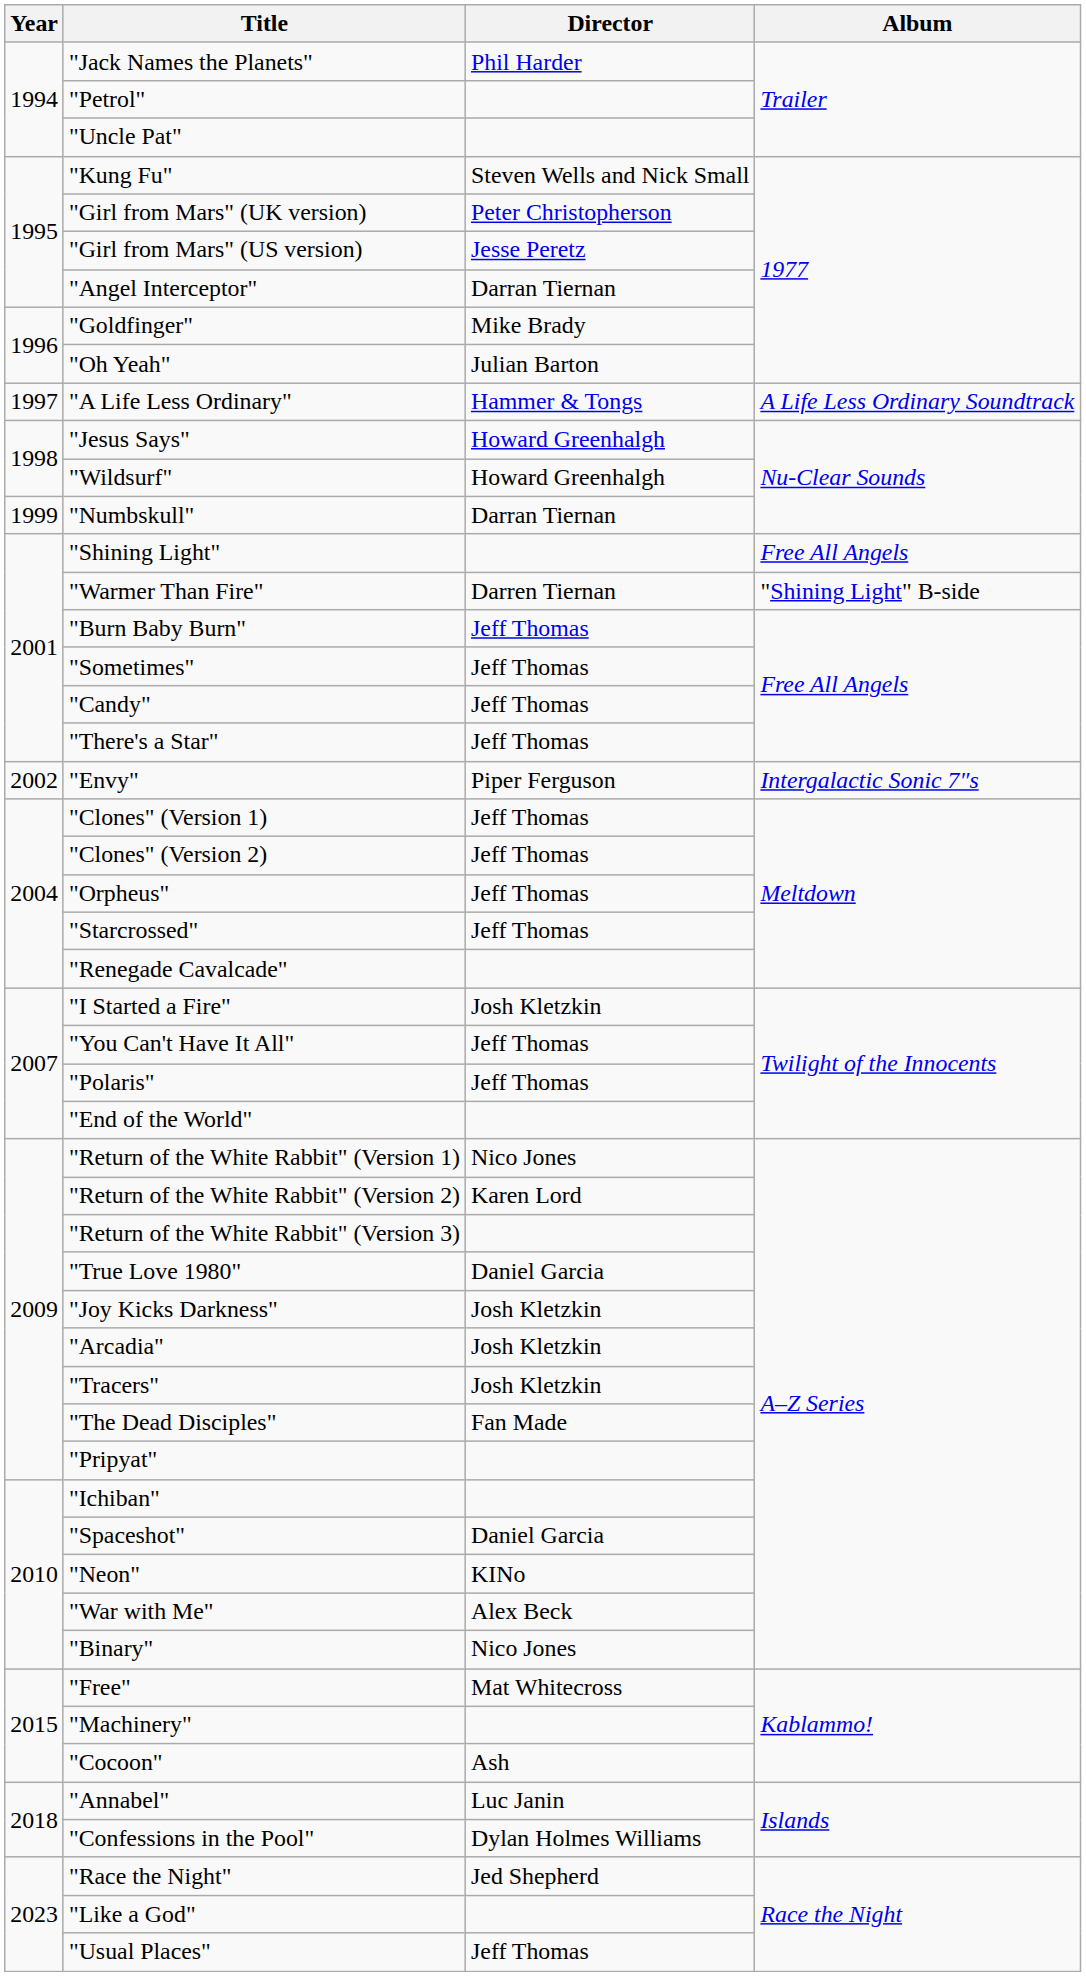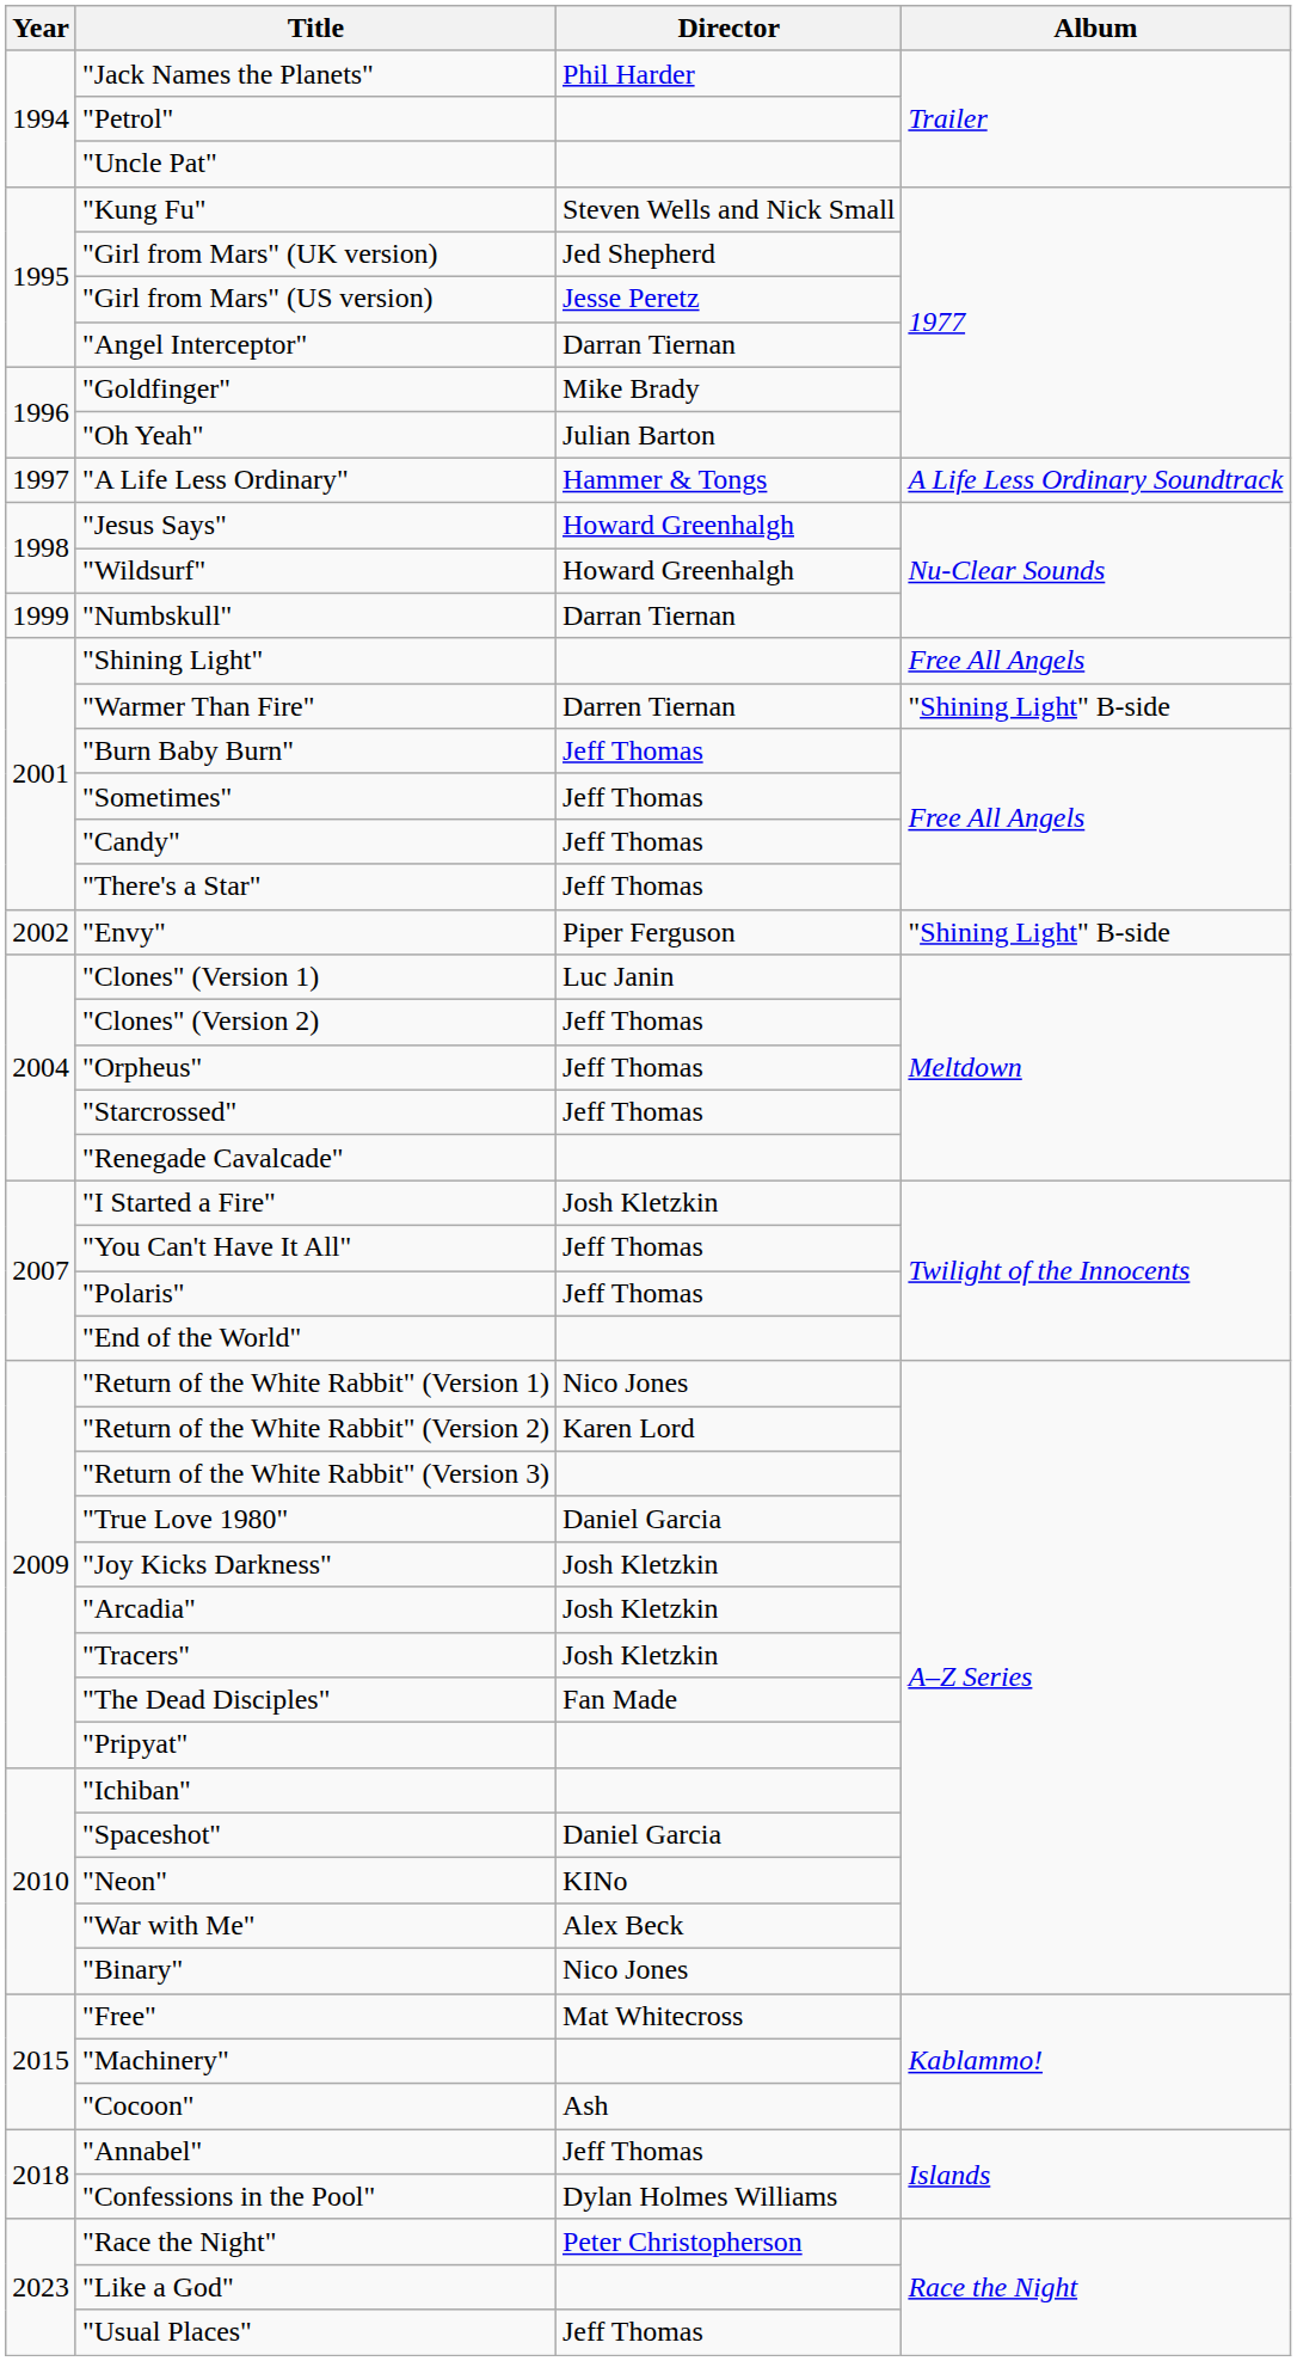"Girl from Mars" (UK version) | Director: Peter Christopherson -> Jed Shepherd
"Envy" | Album: Intergalactic Sonic 7″s -> "Shining Light" B-side
"Clones" (Version 1) | Director: Jeff Thomas -> Luc Janin
"Annabel" | Director: Luc Janin -> Jeff Thomas
"Race the Night" | Director: Jed Shepherd -> Peter Christopherson
